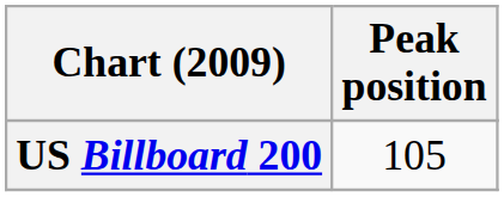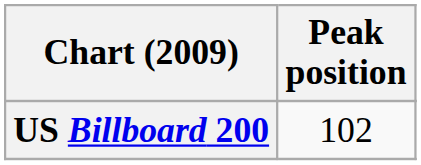US Billboard 200 | Peak position: 105 -> 102
